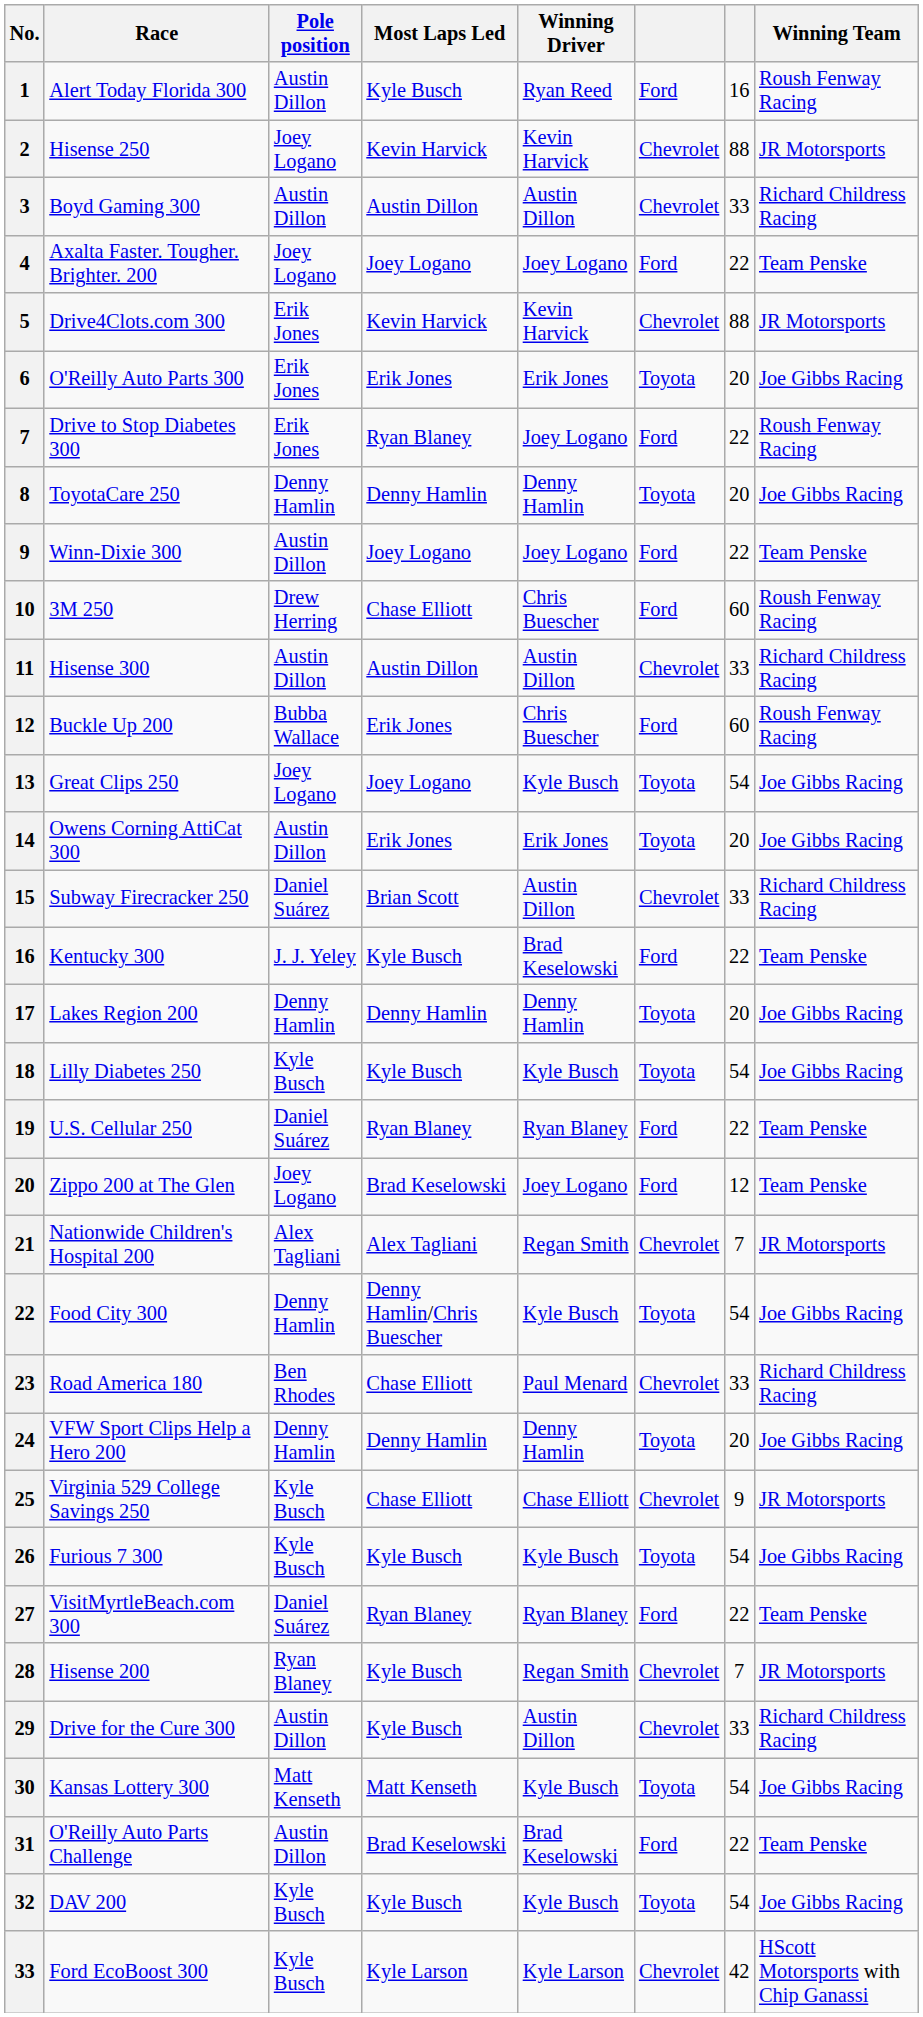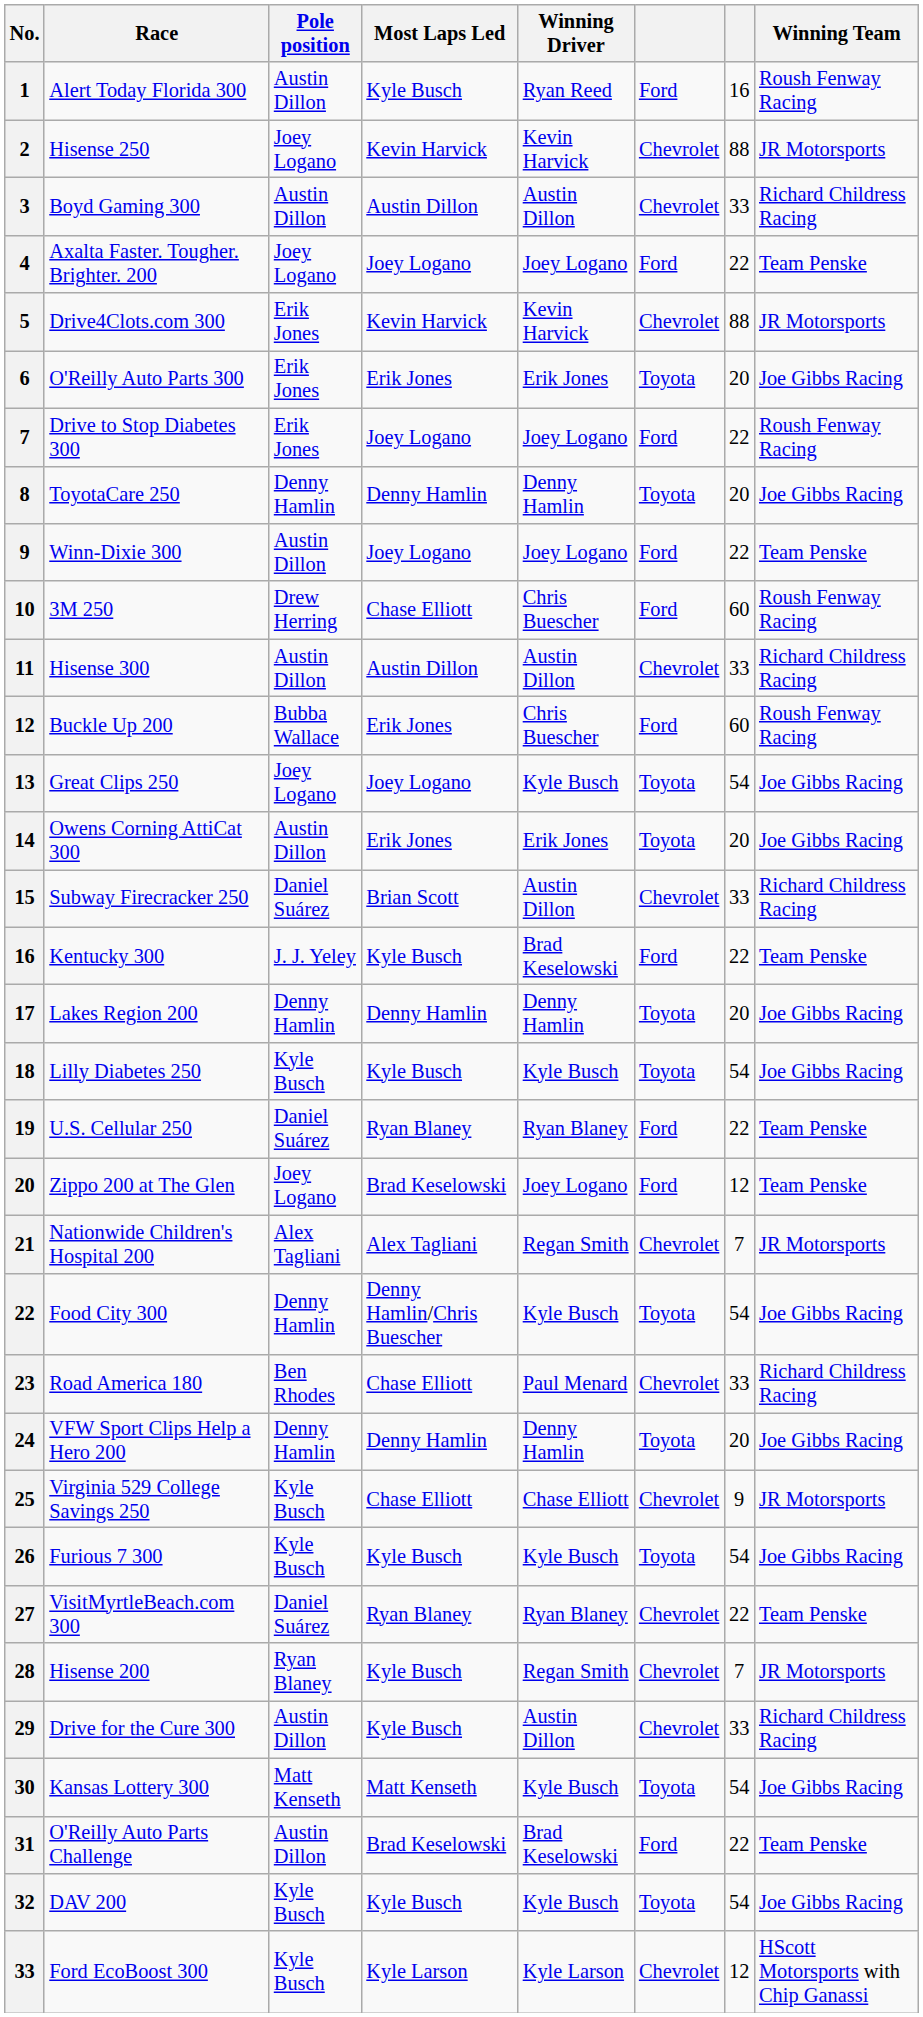Drive to Stop Diabetes 300 | Most Laps Led: Ryan Blaney -> Joey Logano
VisitMyrtleBeach.com 300 | column 6: Ford -> Chevrolet
Ford EcoBoost 300 | column 7: 42 -> 12
